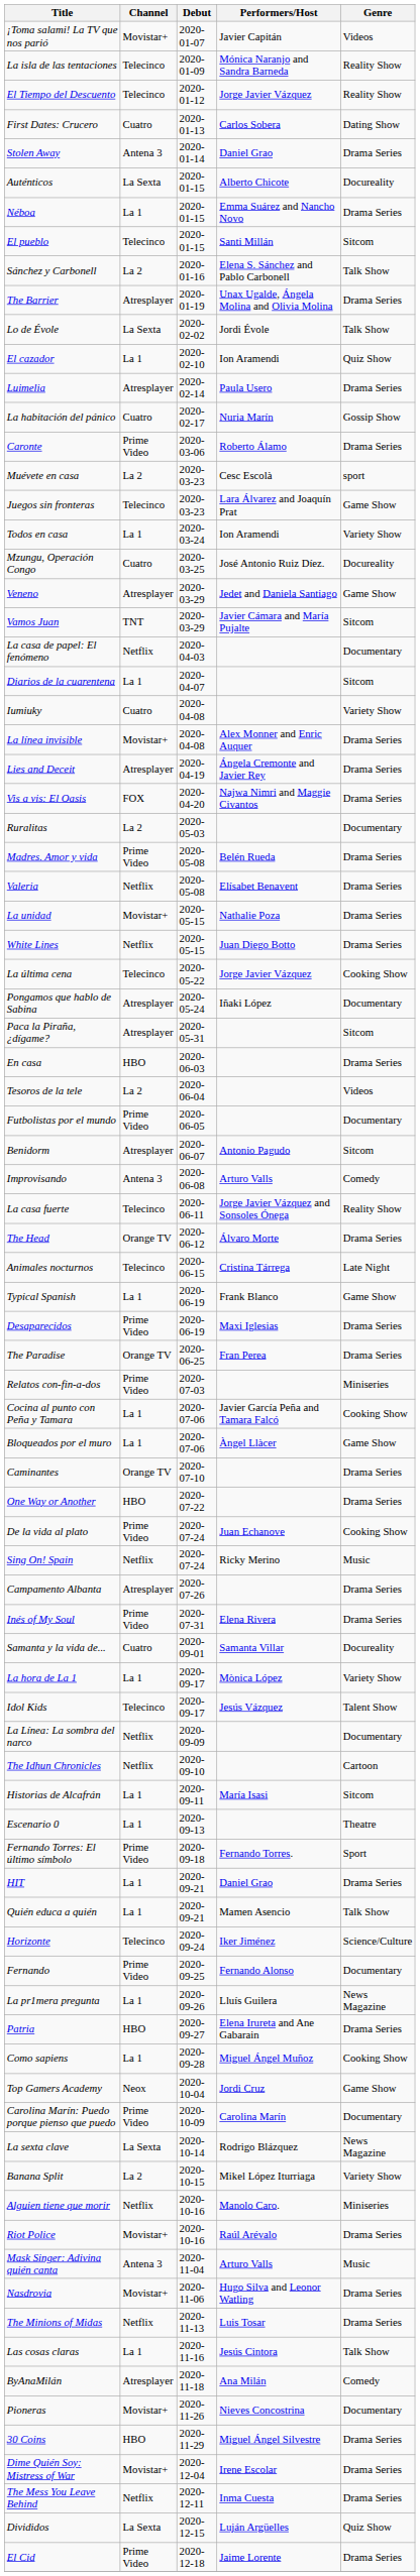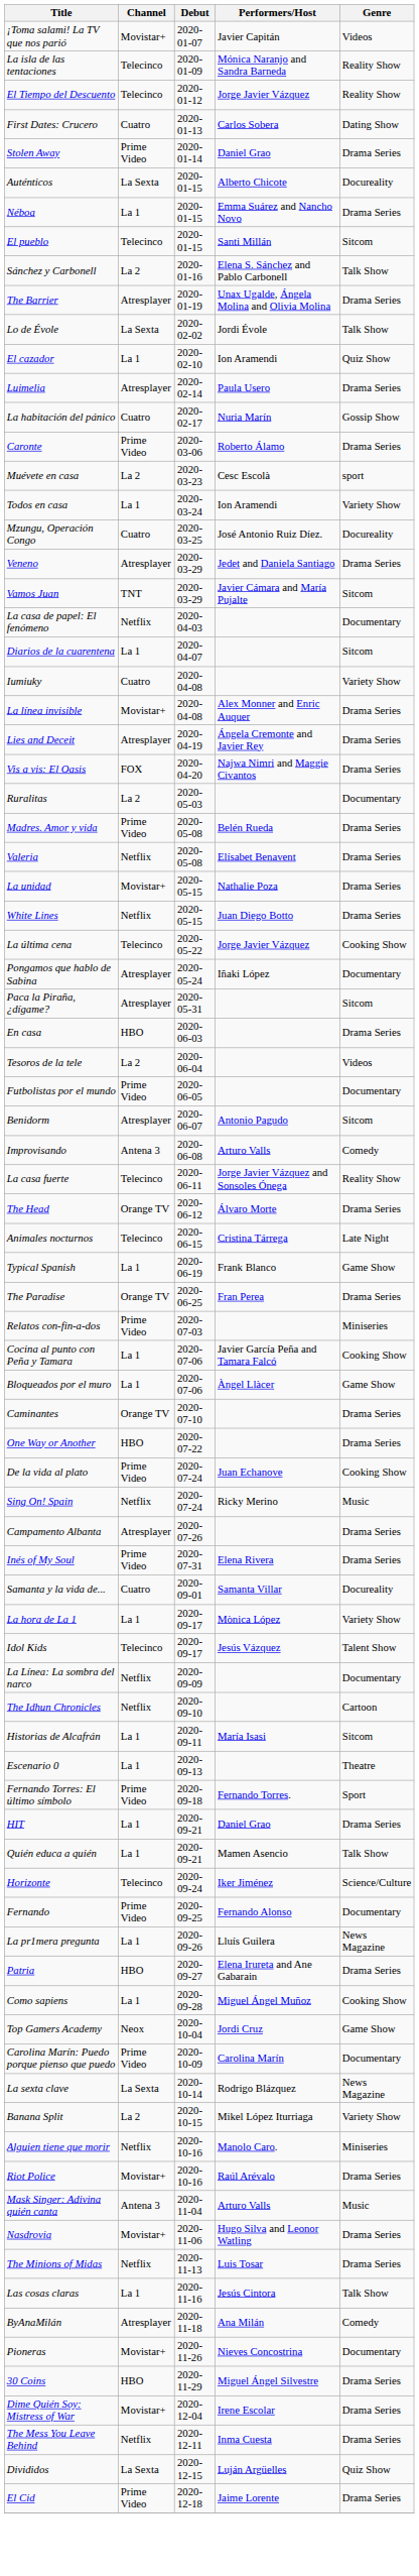Stolen Away | Channel: Antena 3 -> Prime Video
- row: Juegos sin fronteras | Telecinco | 2020-03-23 | Lara Álvarez and Joaquín Prat | Game Show
Veneno | Genre: Game Show -> Drama Series
- row: Desaparecidos | Prime Video | 2020-06-19 | Maxi Iglesias | Drama Series
